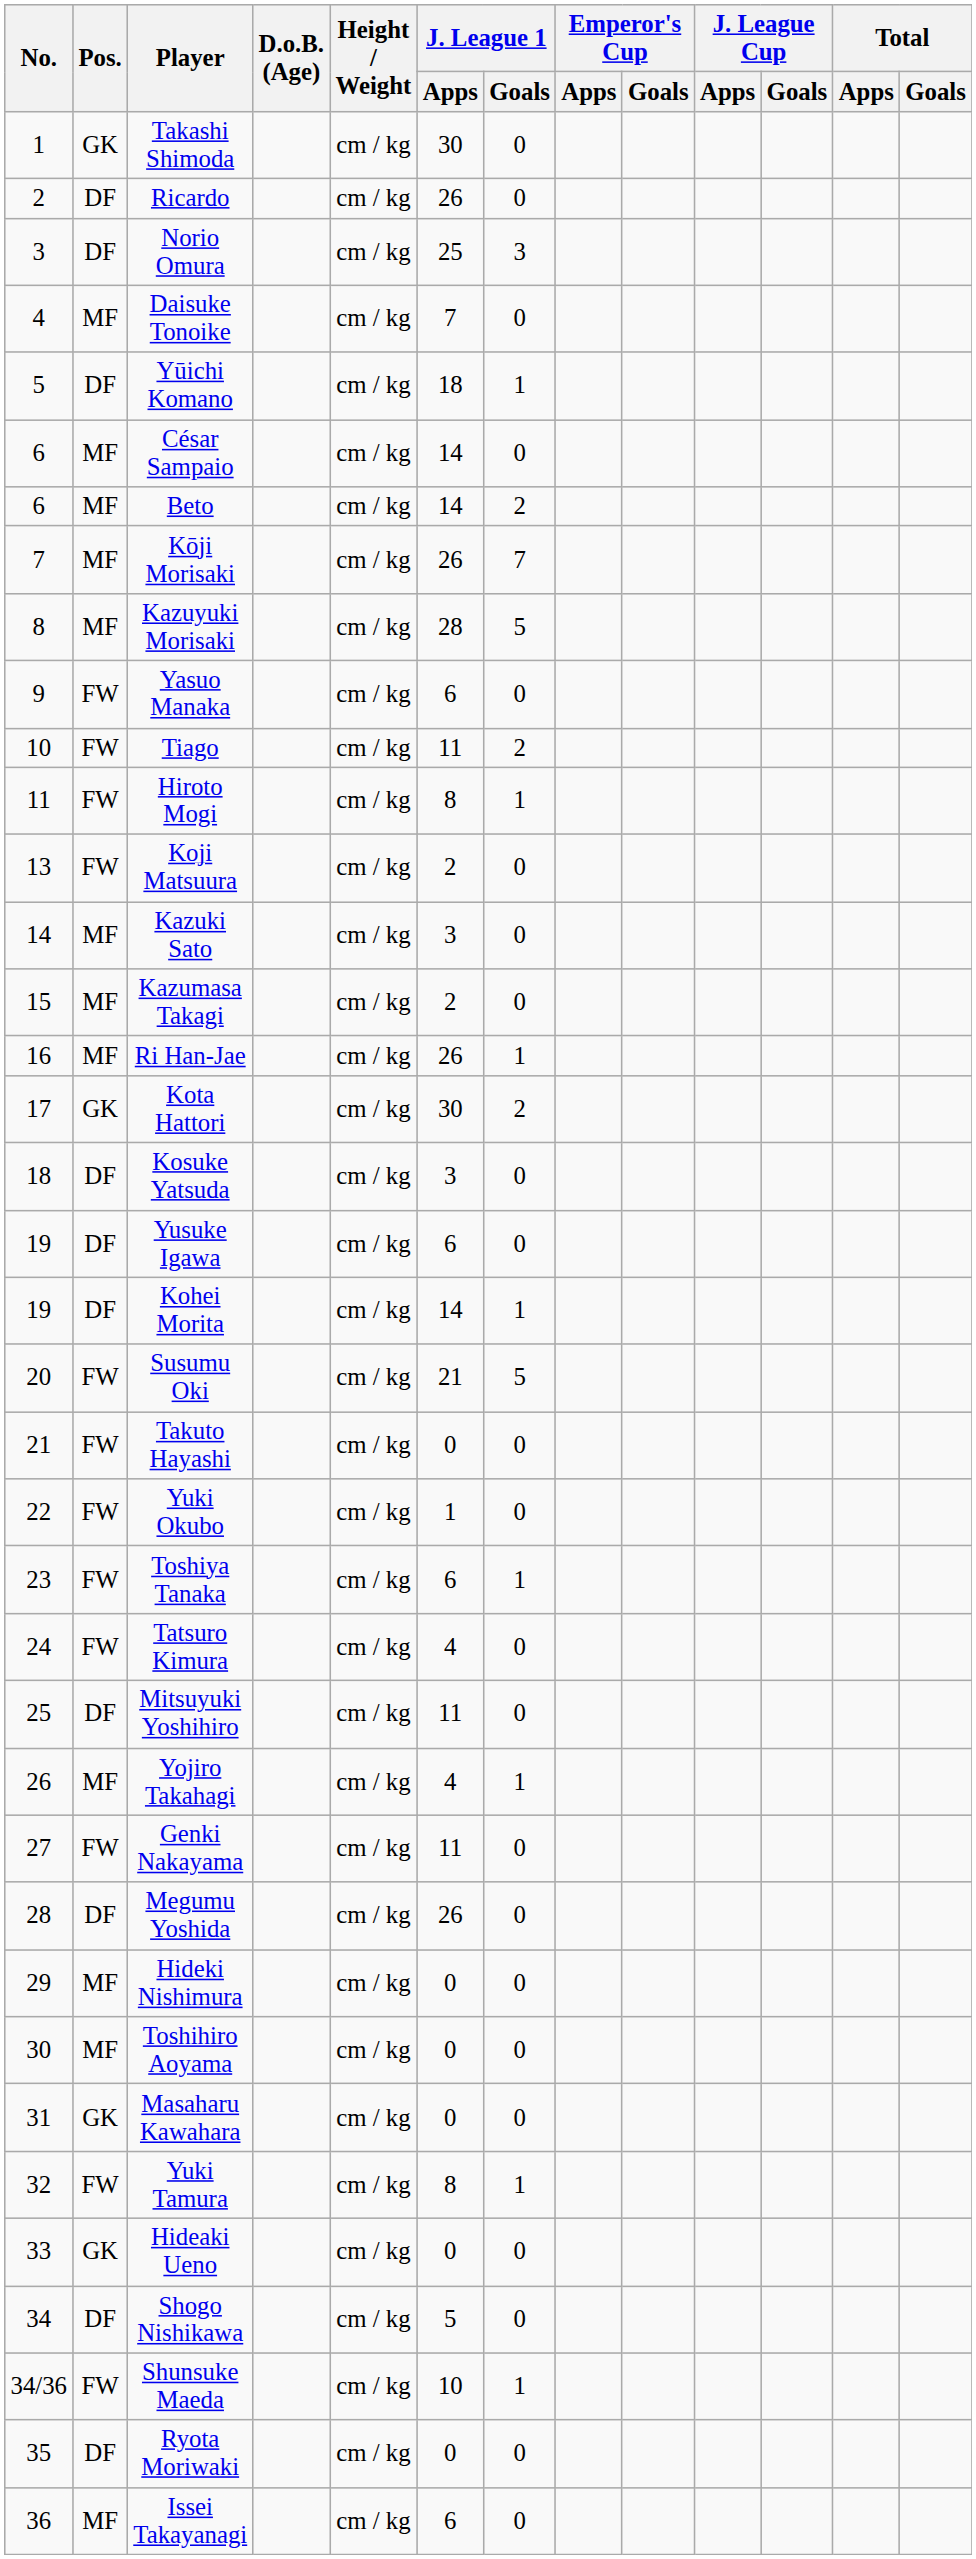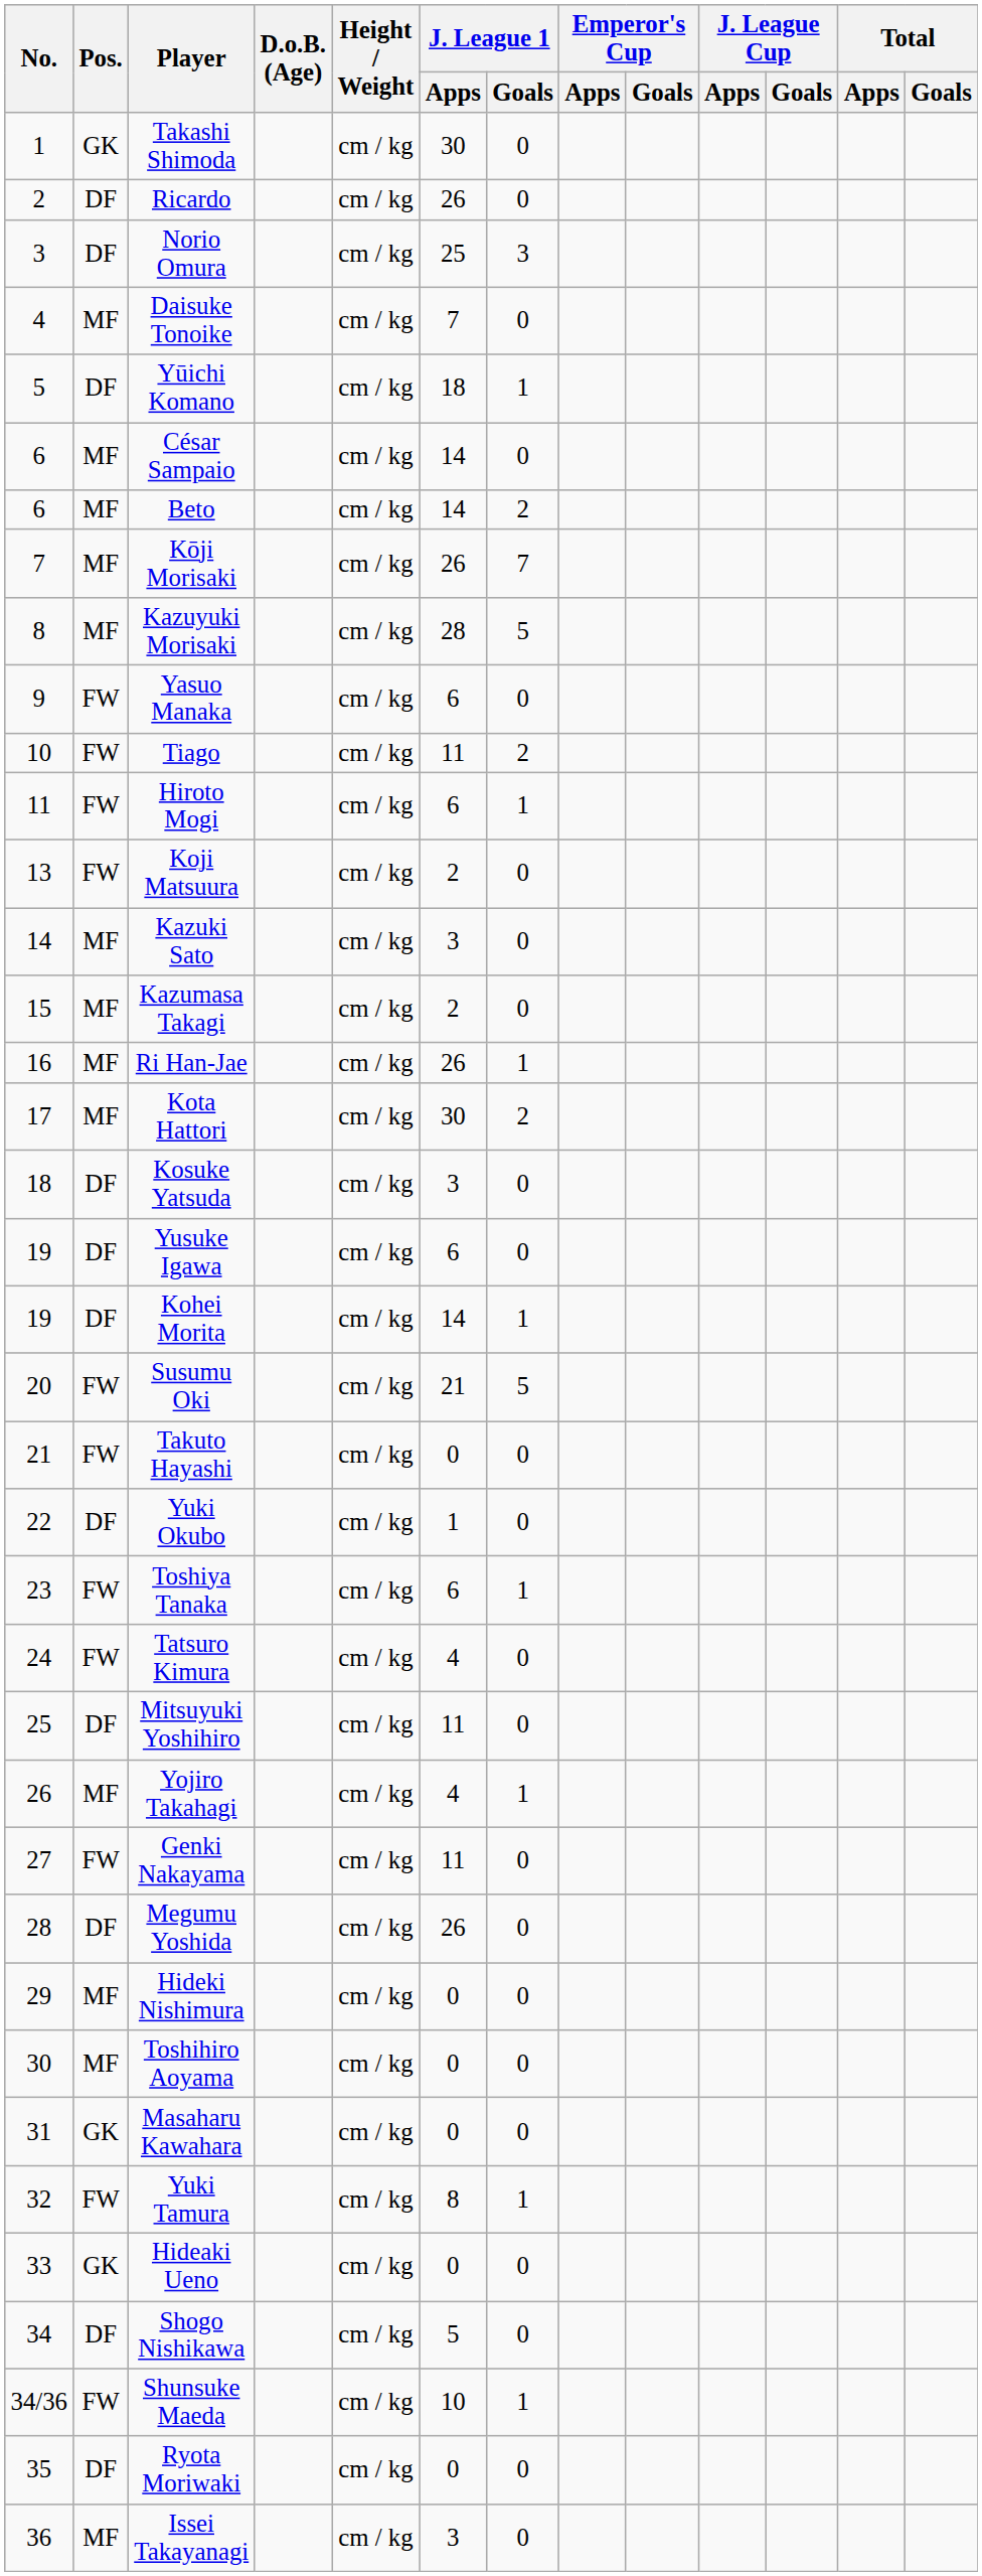Hiroto Mogi | J. League 1 / Apps: 8 -> 6
Kota Hattori | Pos.: GK -> MF
Yuki Okubo | Pos.: FW -> DF
Issei Takayanagi | J. League 1 / Apps: 6 -> 3
